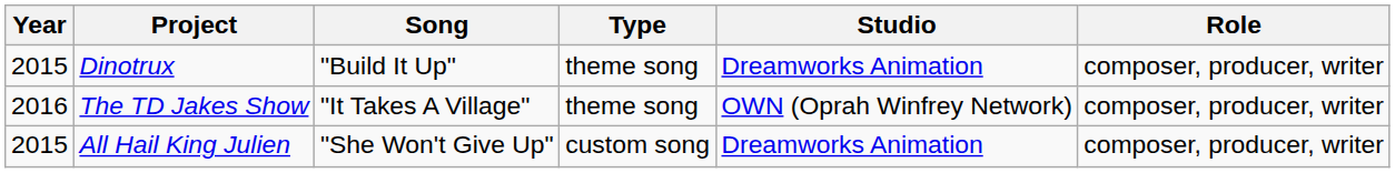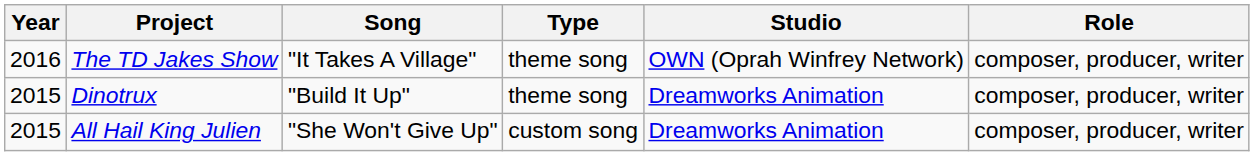rows swapped: The TD Jakes Show <-> Dinotrux
